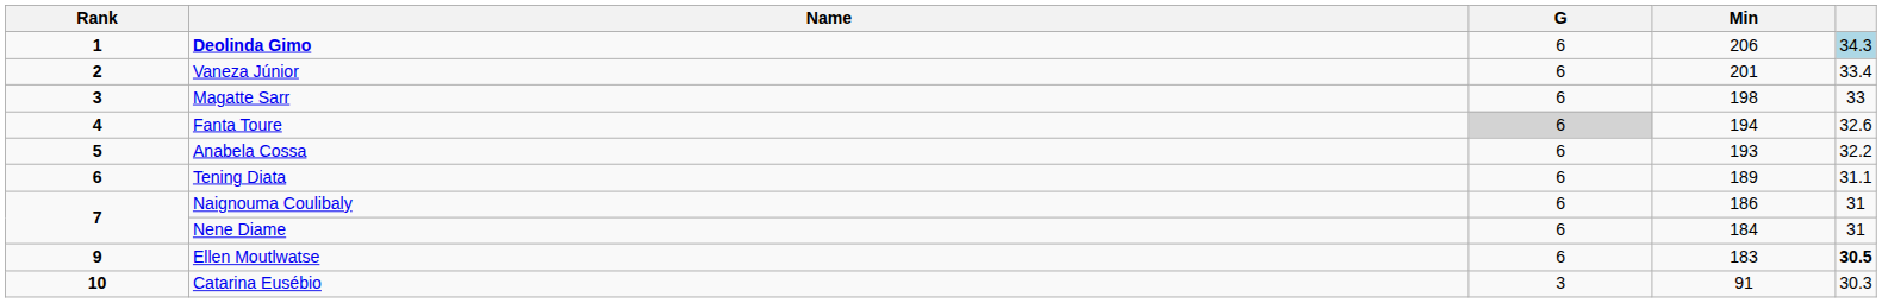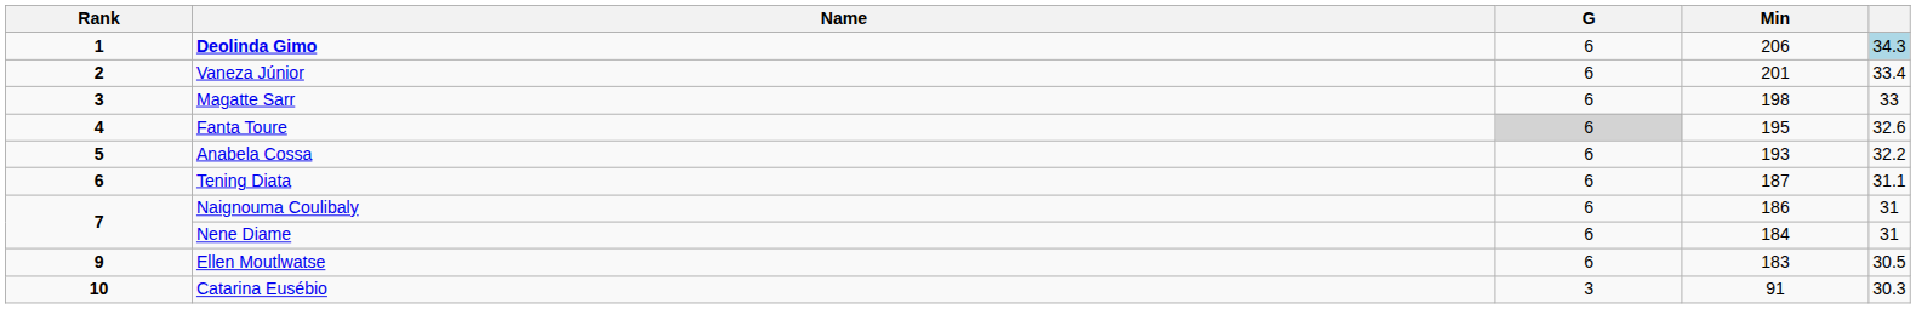Fanta Toure | Min: 194 -> 195
Tening Diata | Min: 189 -> 187
Ellen Moutlwatse | column 5: bold -> normal
